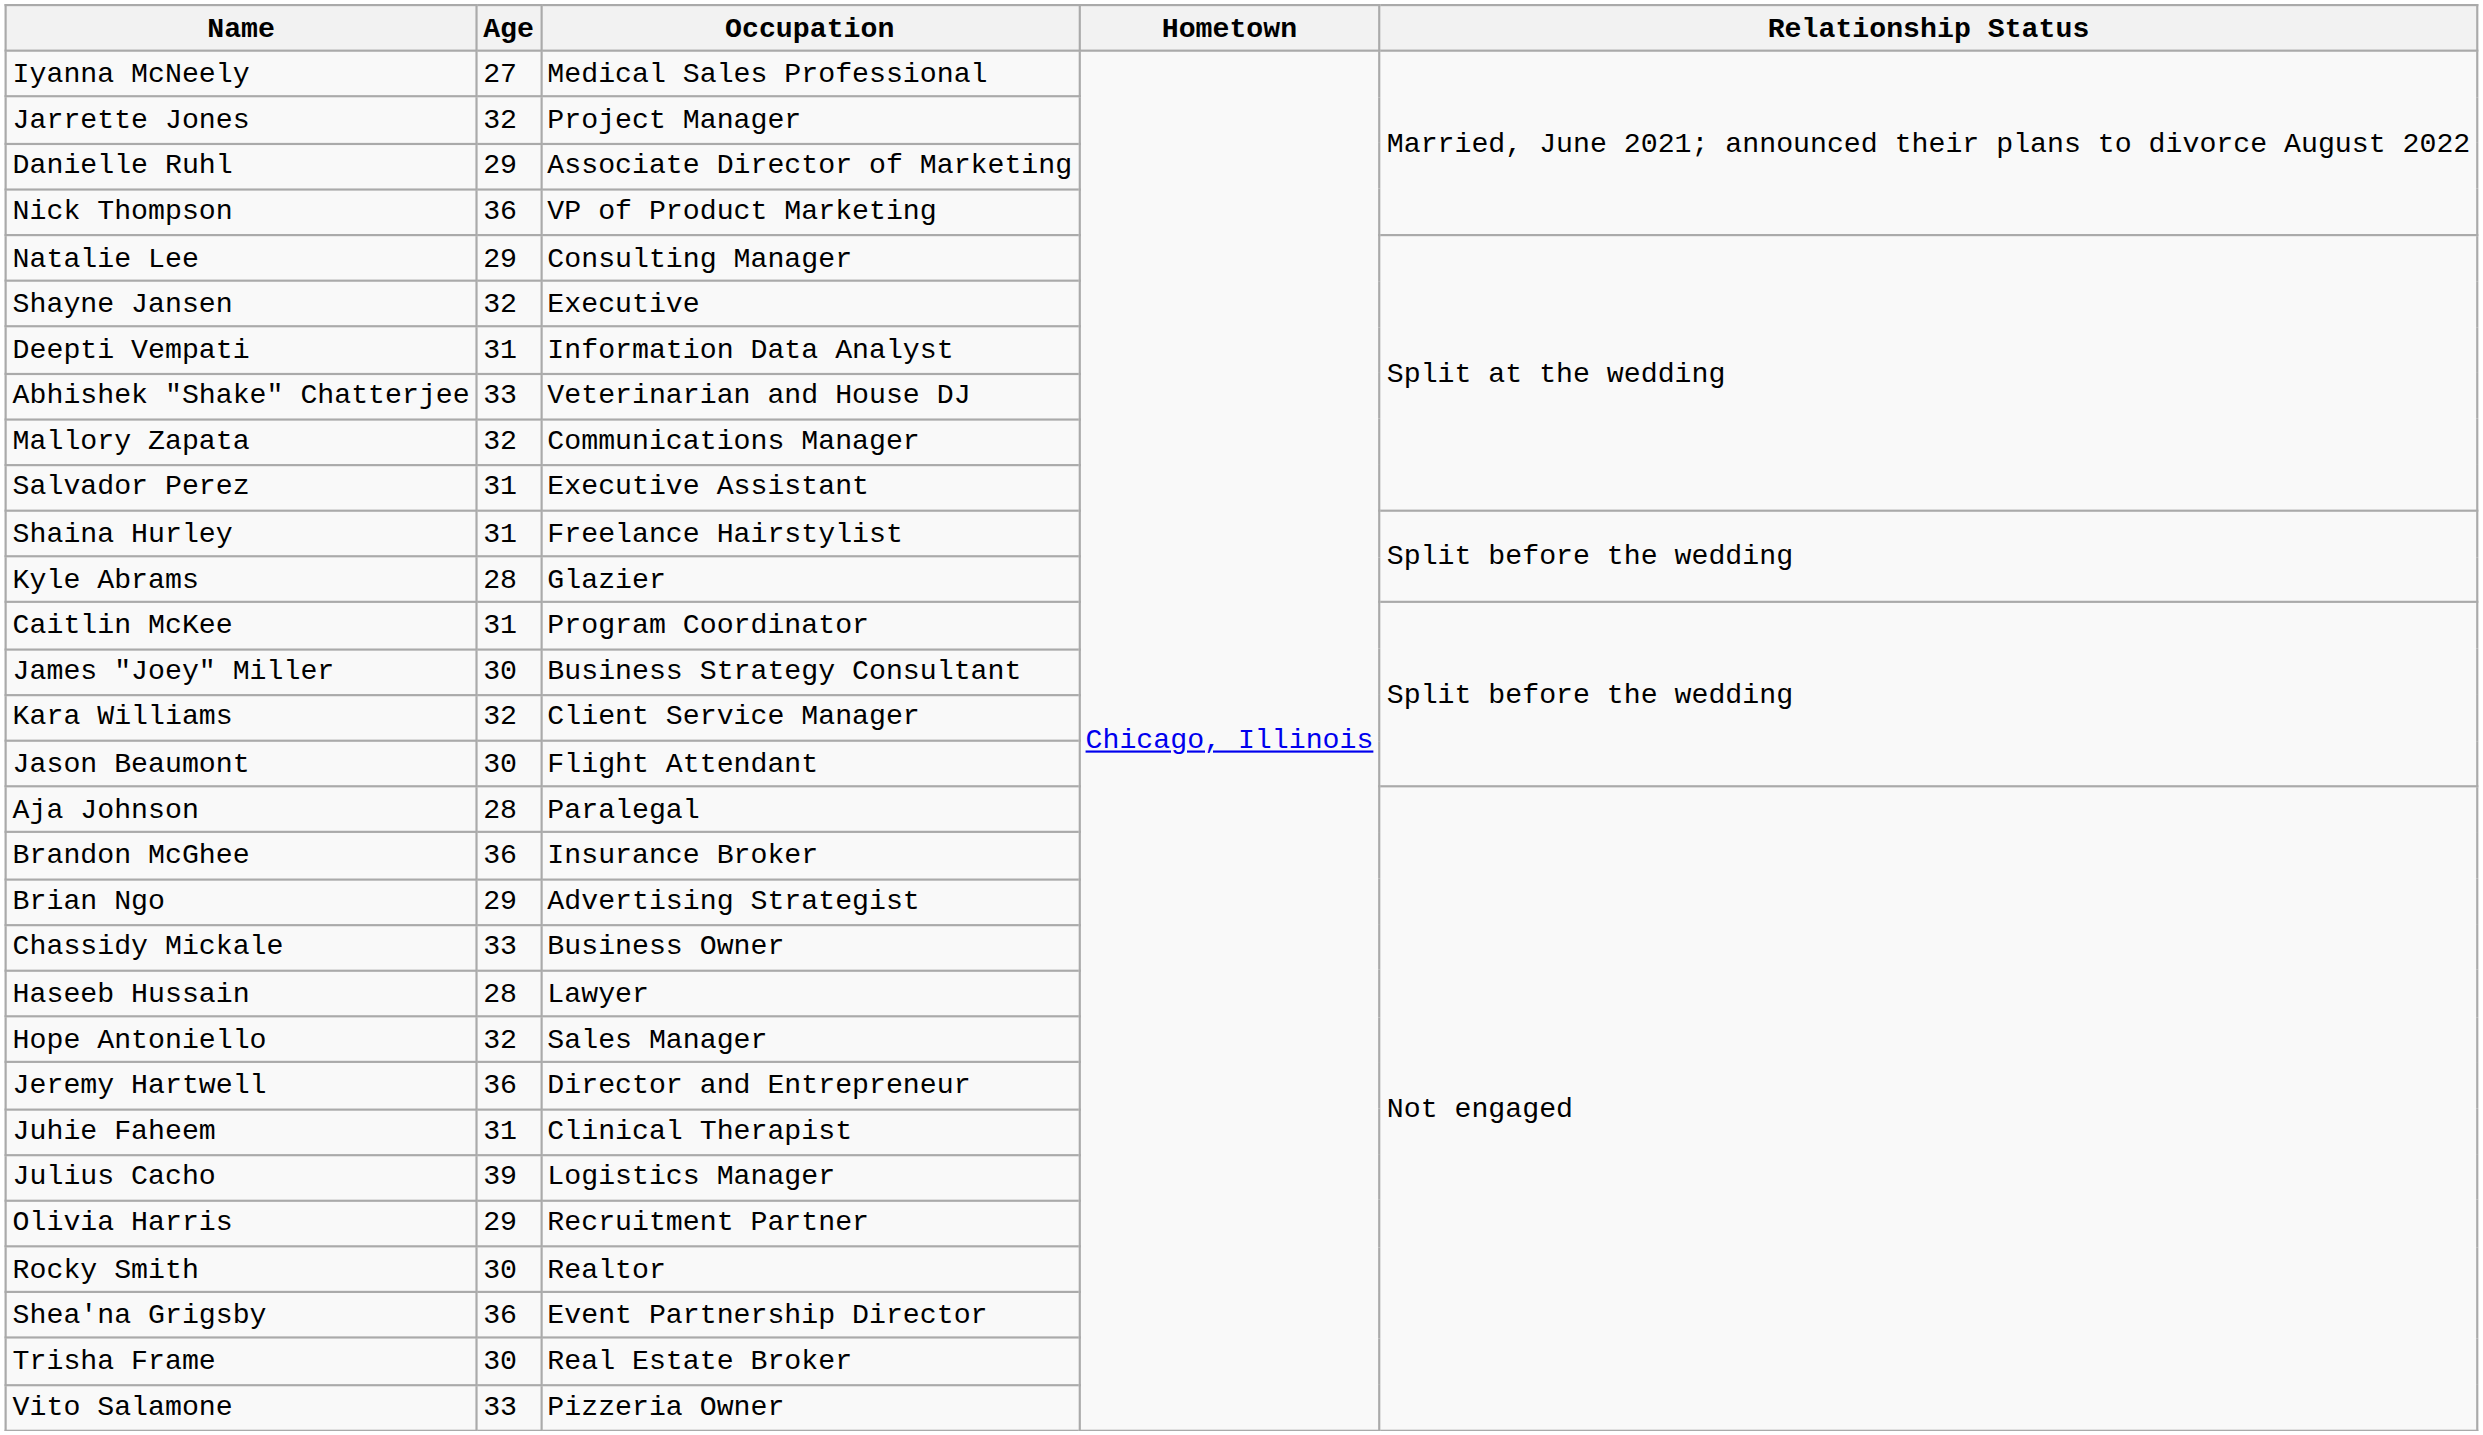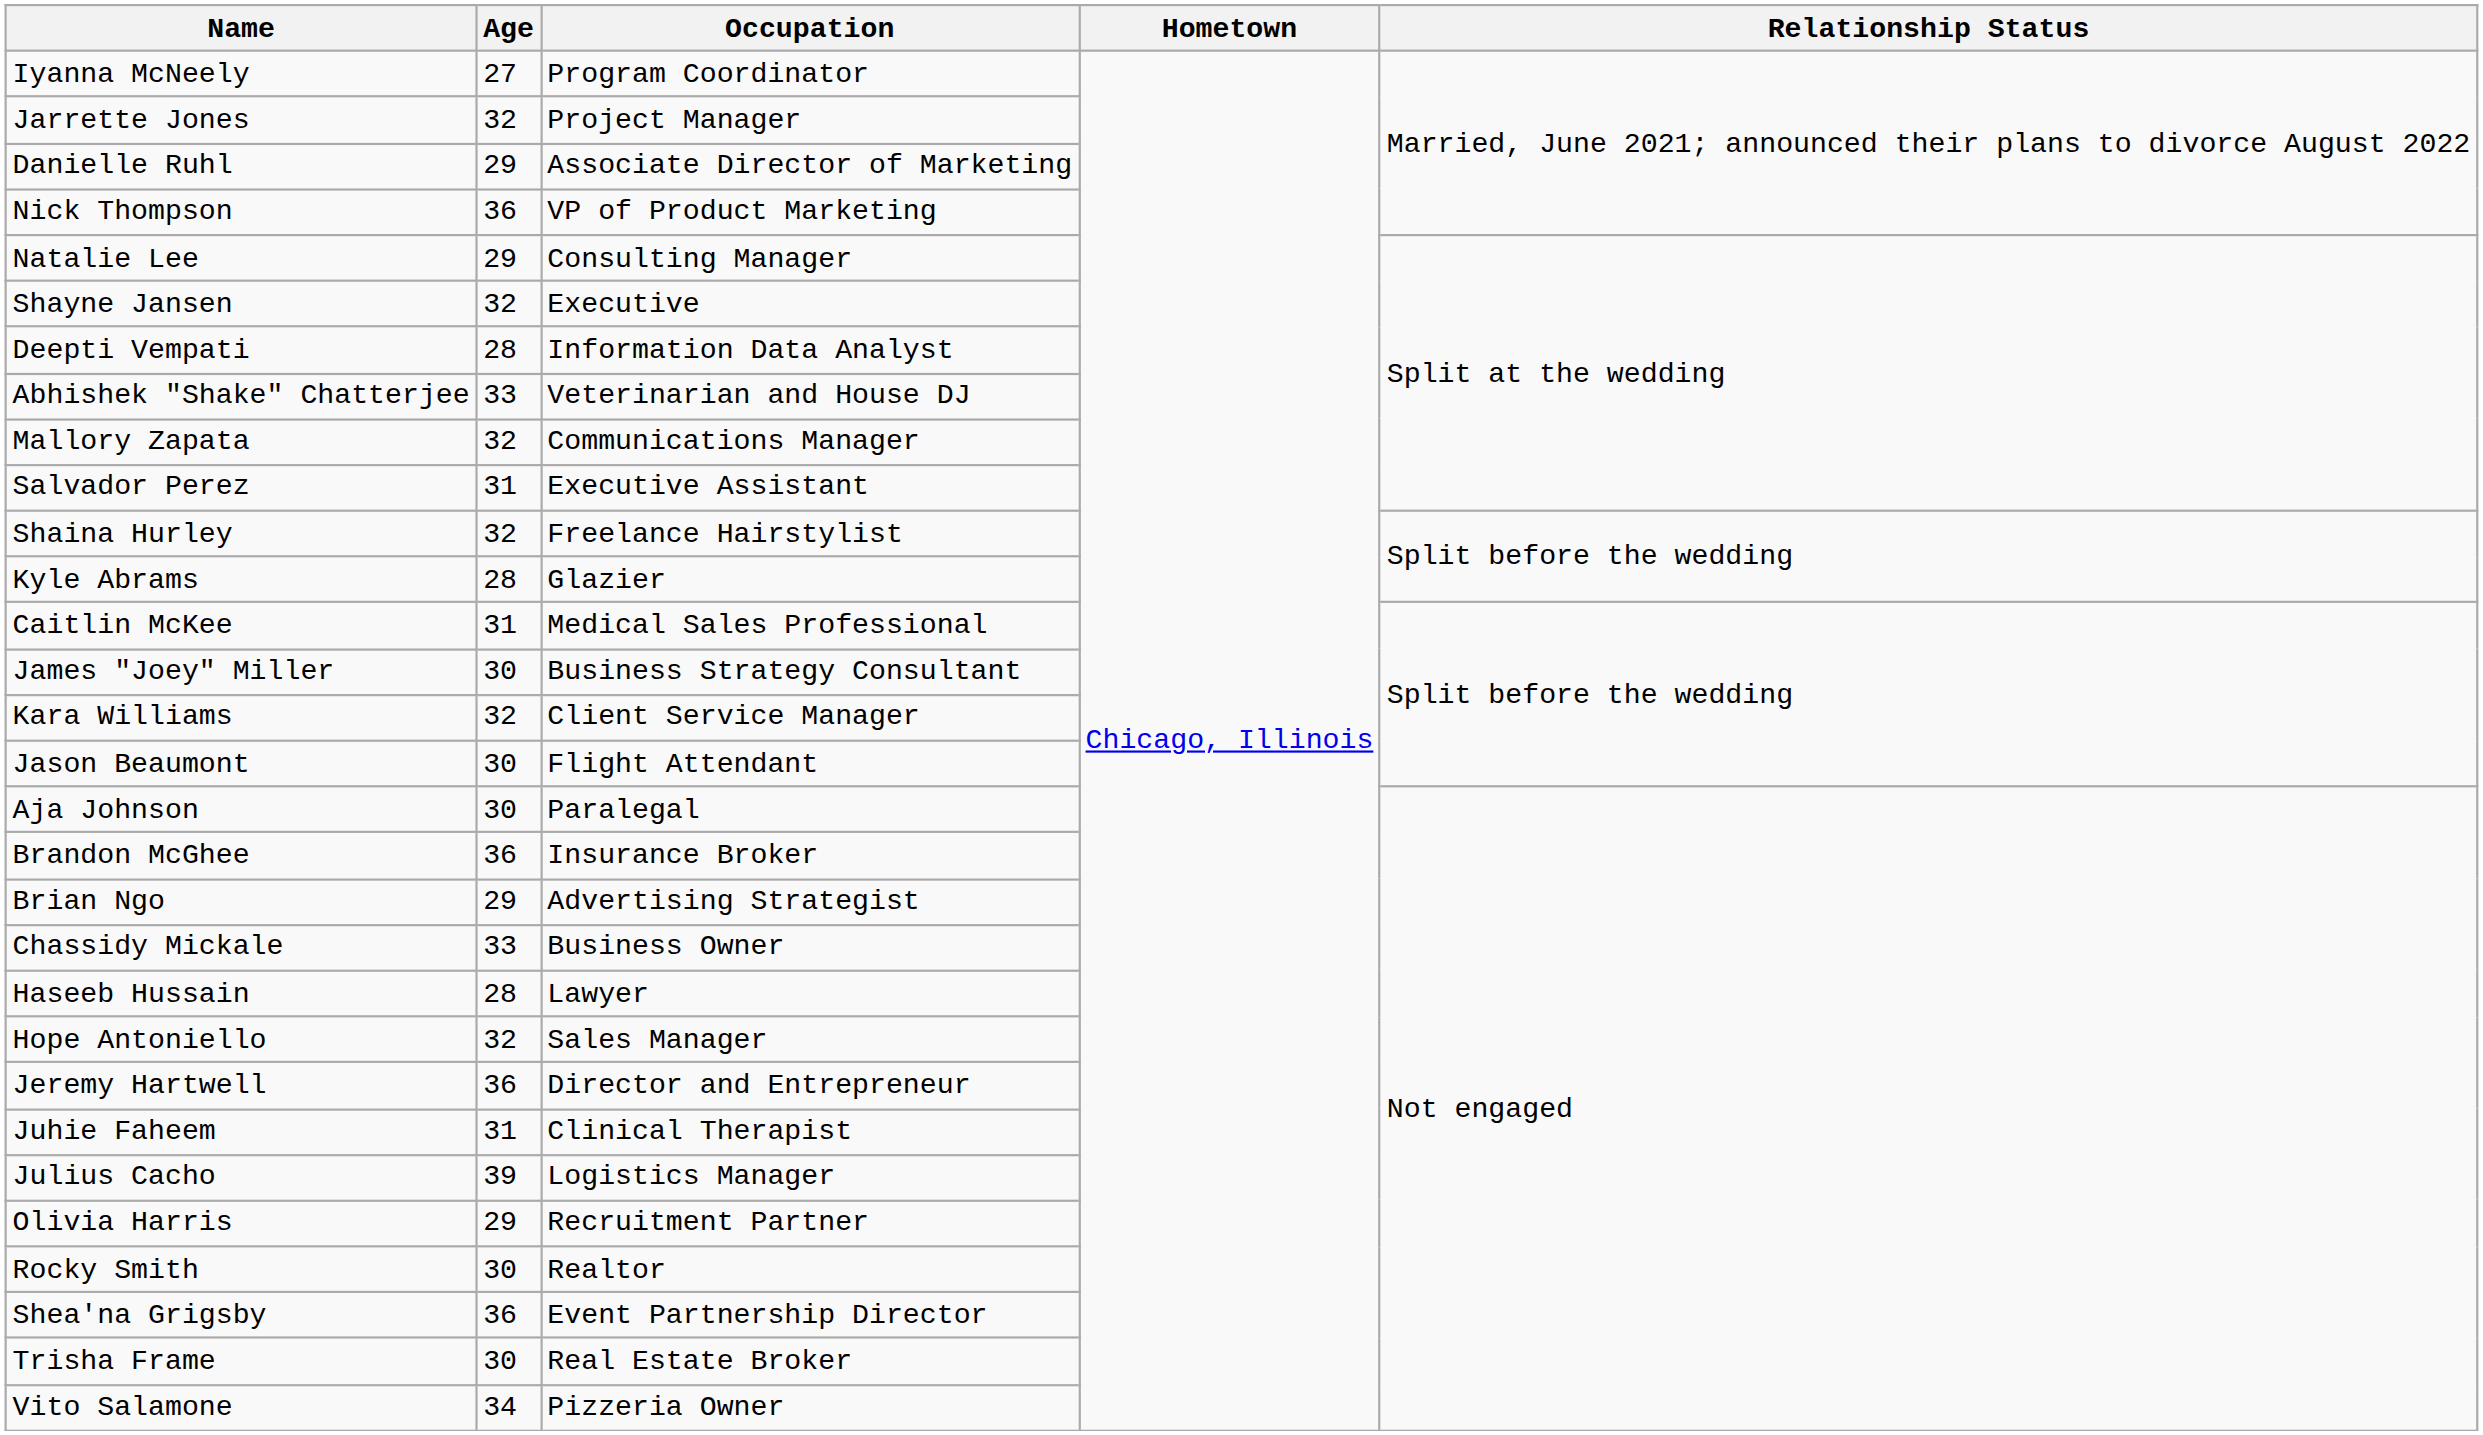Iyanna McNeely | Occupation: Medical Sales Professional -> Program Coordinator
Deepti Vempati | Age: 31 -> 28
Shaina Hurley | Age: 31 -> 32
Caitlin McKee | Occupation: Program Coordinator -> Medical Sales Professional
Aja Johnson | Age: 28 -> 30
Vito Salamone | Age: 33 -> 34
